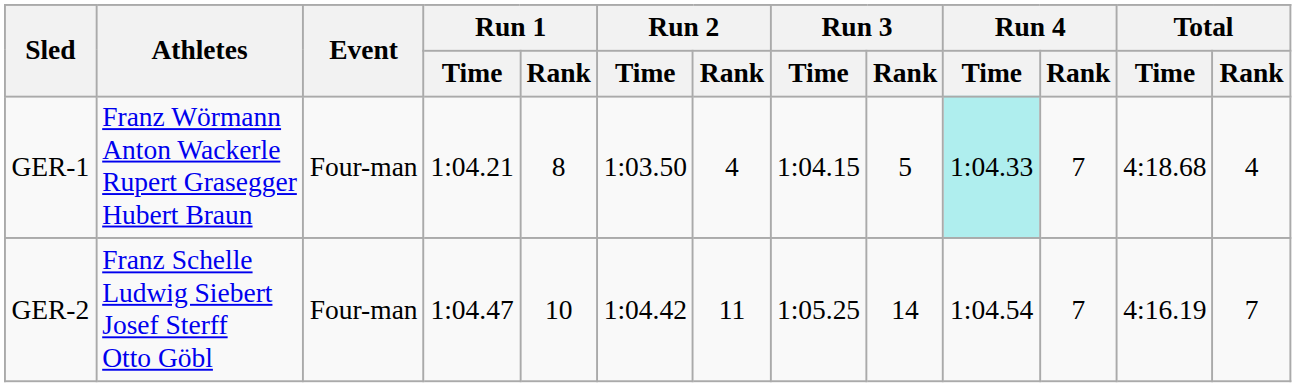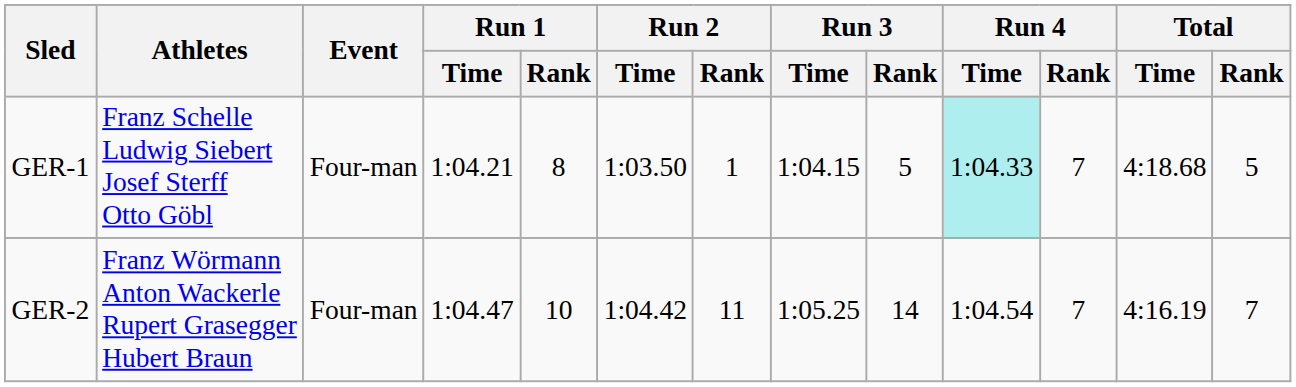GER-1 | Athletes: Franz Wörmann Anton Wackerle Rupert Grasegger Hubert Braun -> Franz Schelle Ludwig Siebert Josef Sterff Otto Göbl
GER-1 | Run 2 / Rank: 4 -> 1
GER-1 | Total / Rank: 4 -> 5
GER-2 | Athletes: Franz Schelle Ludwig Siebert Josef Sterff Otto Göbl -> Franz Wörmann Anton Wackerle Rupert Grasegger Hubert Braun
